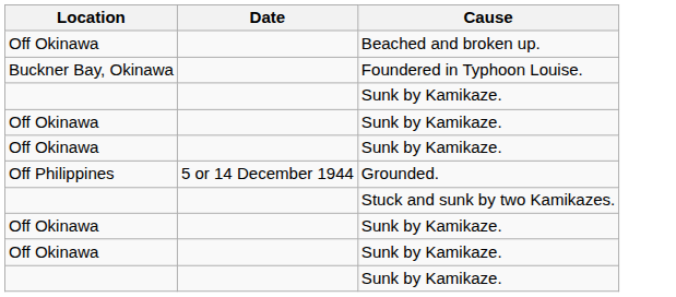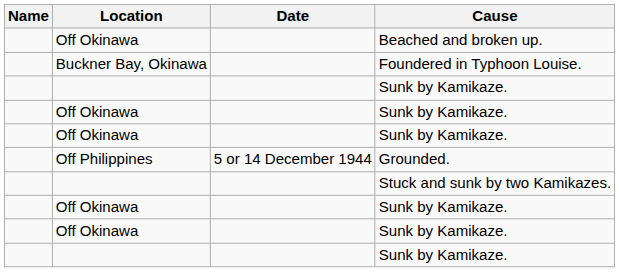+ column: Name
